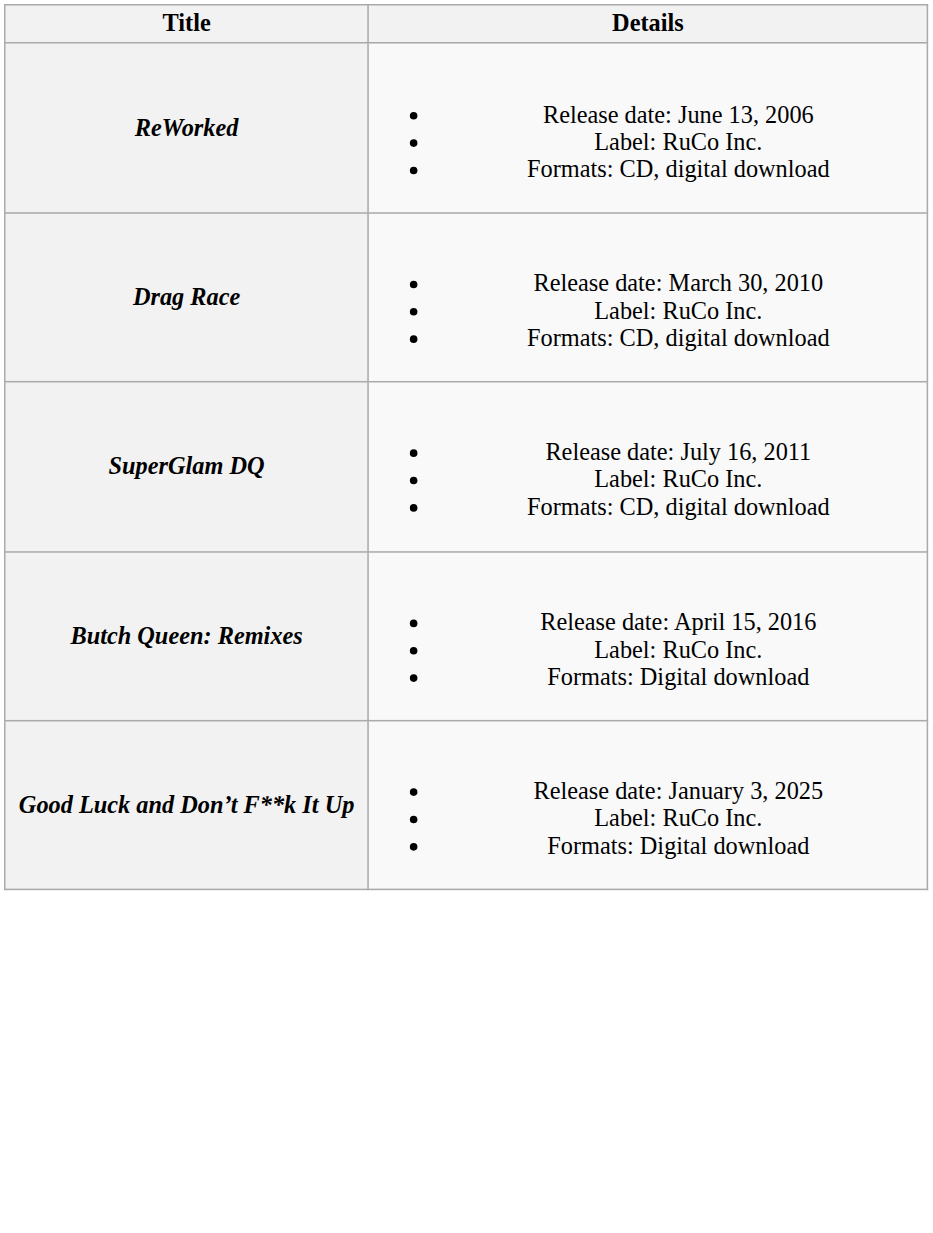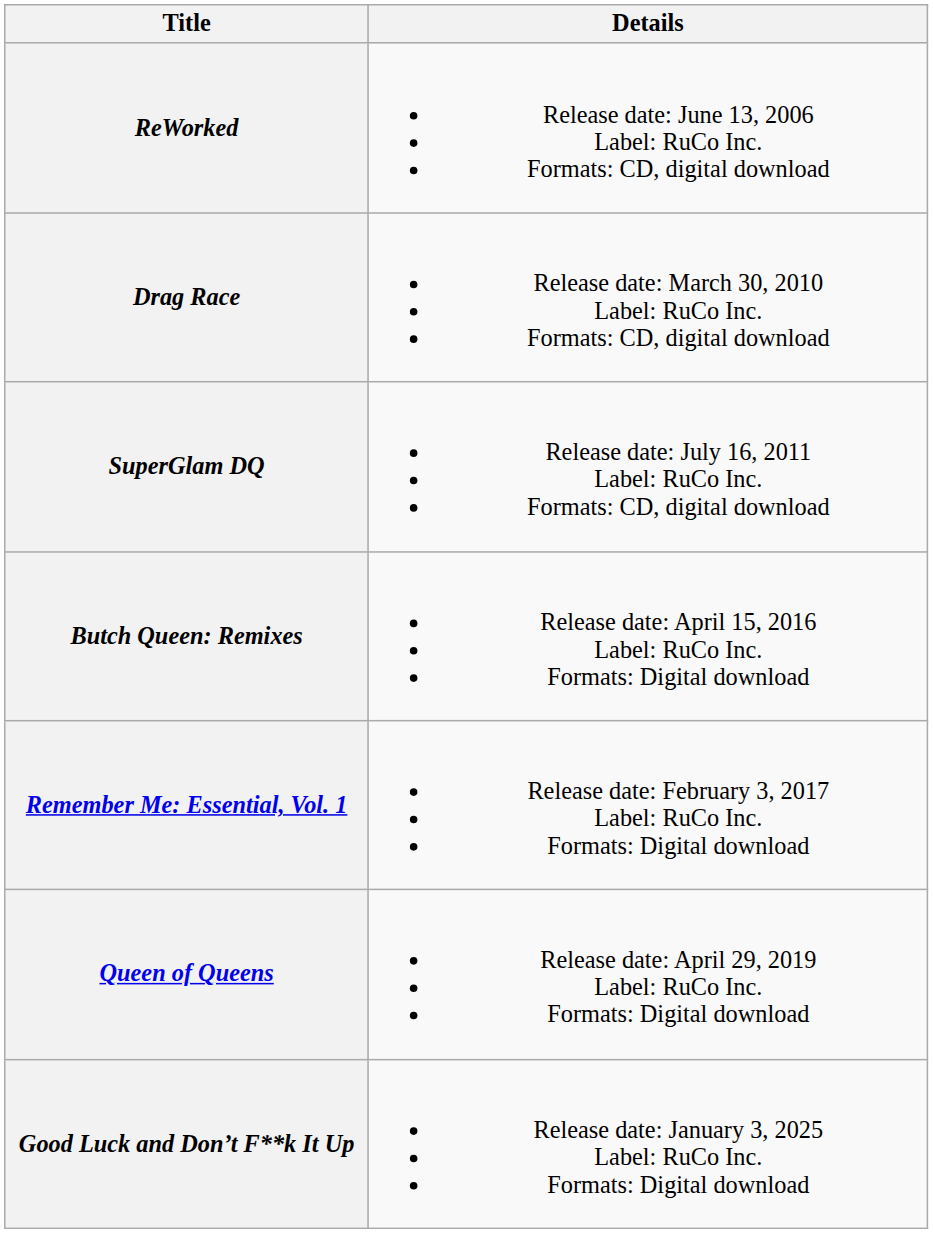+ row: Remember Me: Essential, Vol. 1 | Release date: February 3, 2017 Label: RuCo Inc. Formats: Digital download
+ row: Queen of Queens | Release date: April 29, 2019 Label: RuCo Inc. Formats: Digital download
